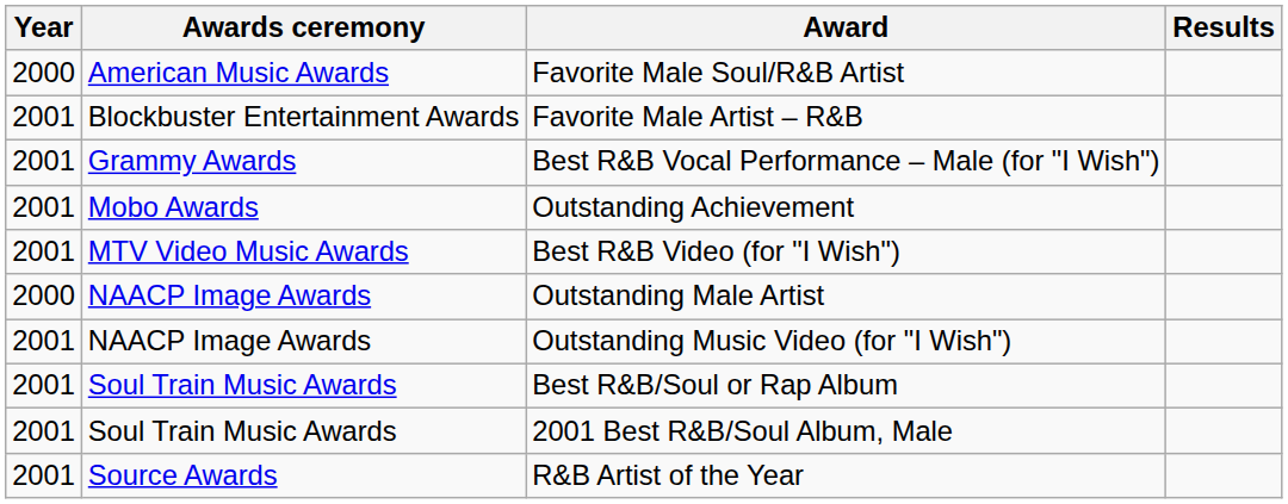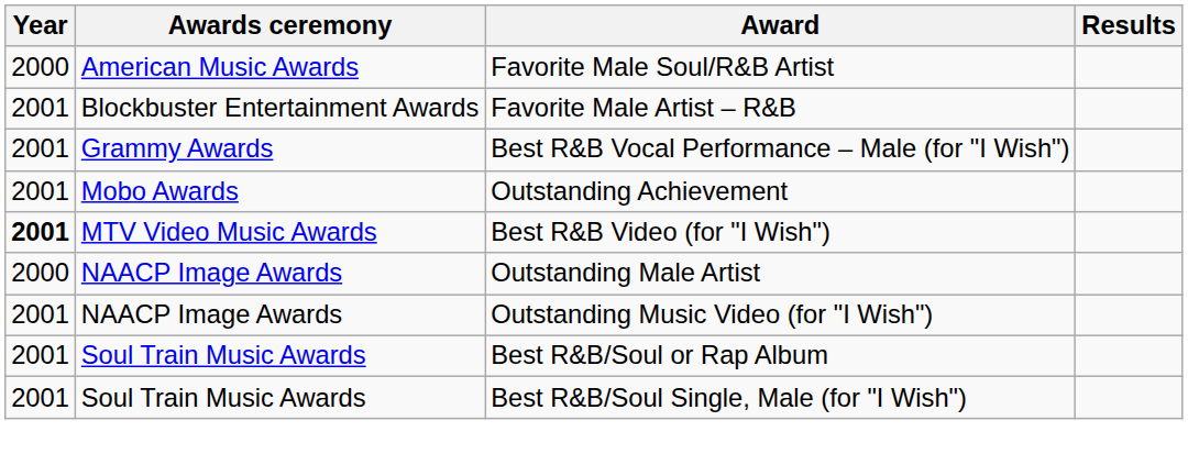Best R&B Video (for "I Wish") | Year: normal -> bold
+ row: 2001 | Soul Train Music Awards | Best R&B/Soul Single, Male (for "I Wish")
- row: 2001 | Soul Train Music Awards | 2001 Best R&B/Soul Album, Male
- row: 2001 | Source Awards | R&B Artist of the Year
